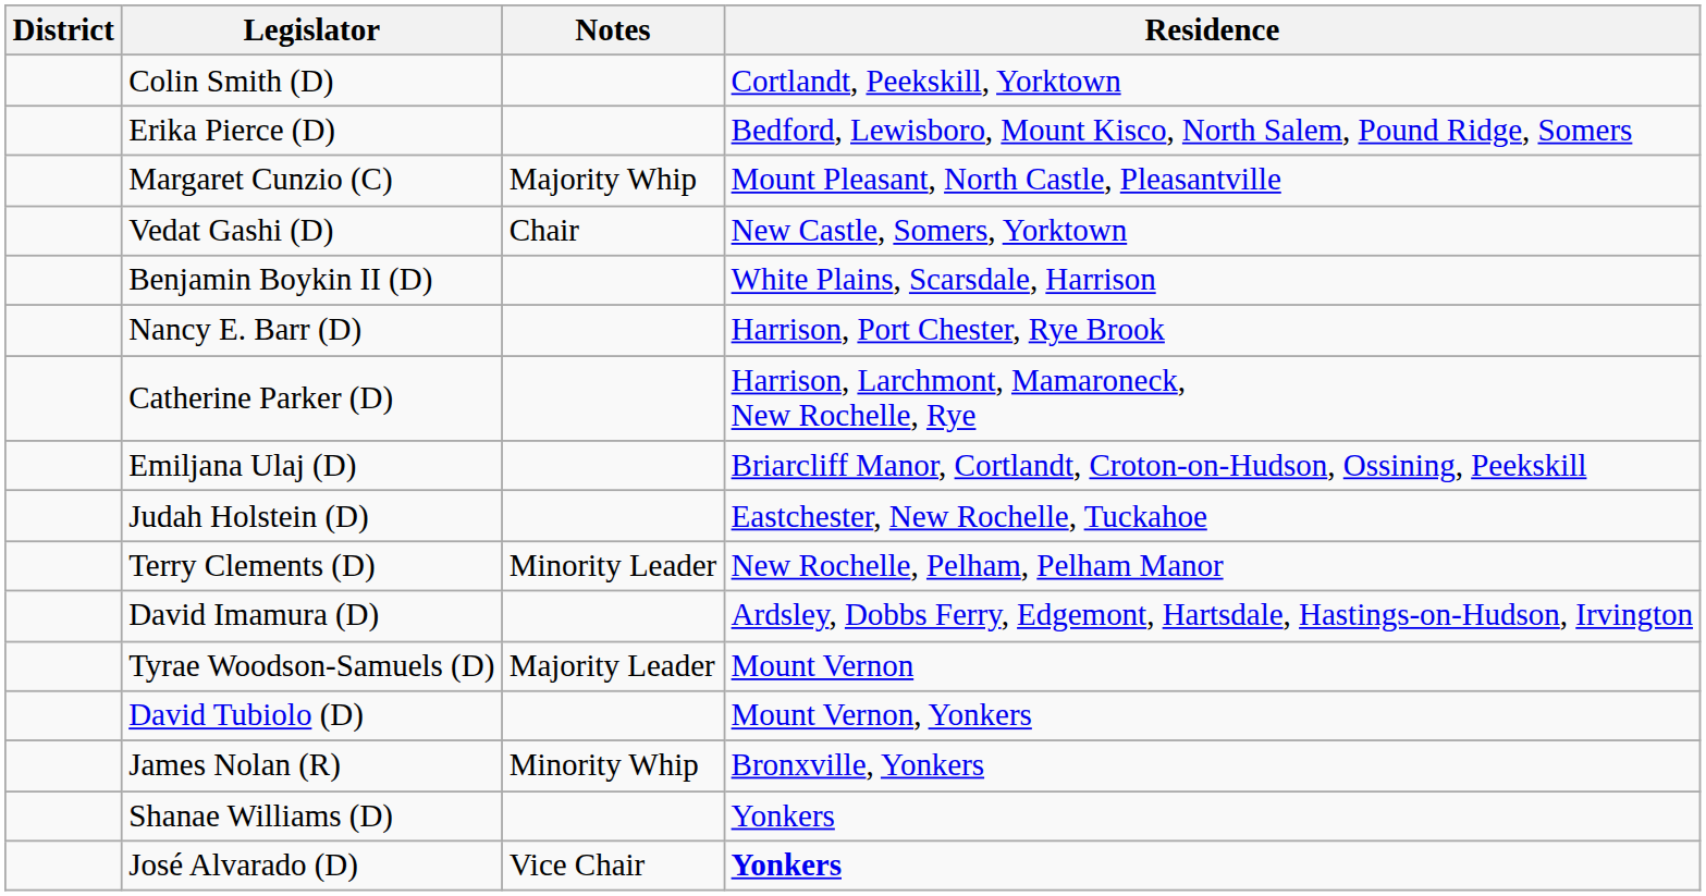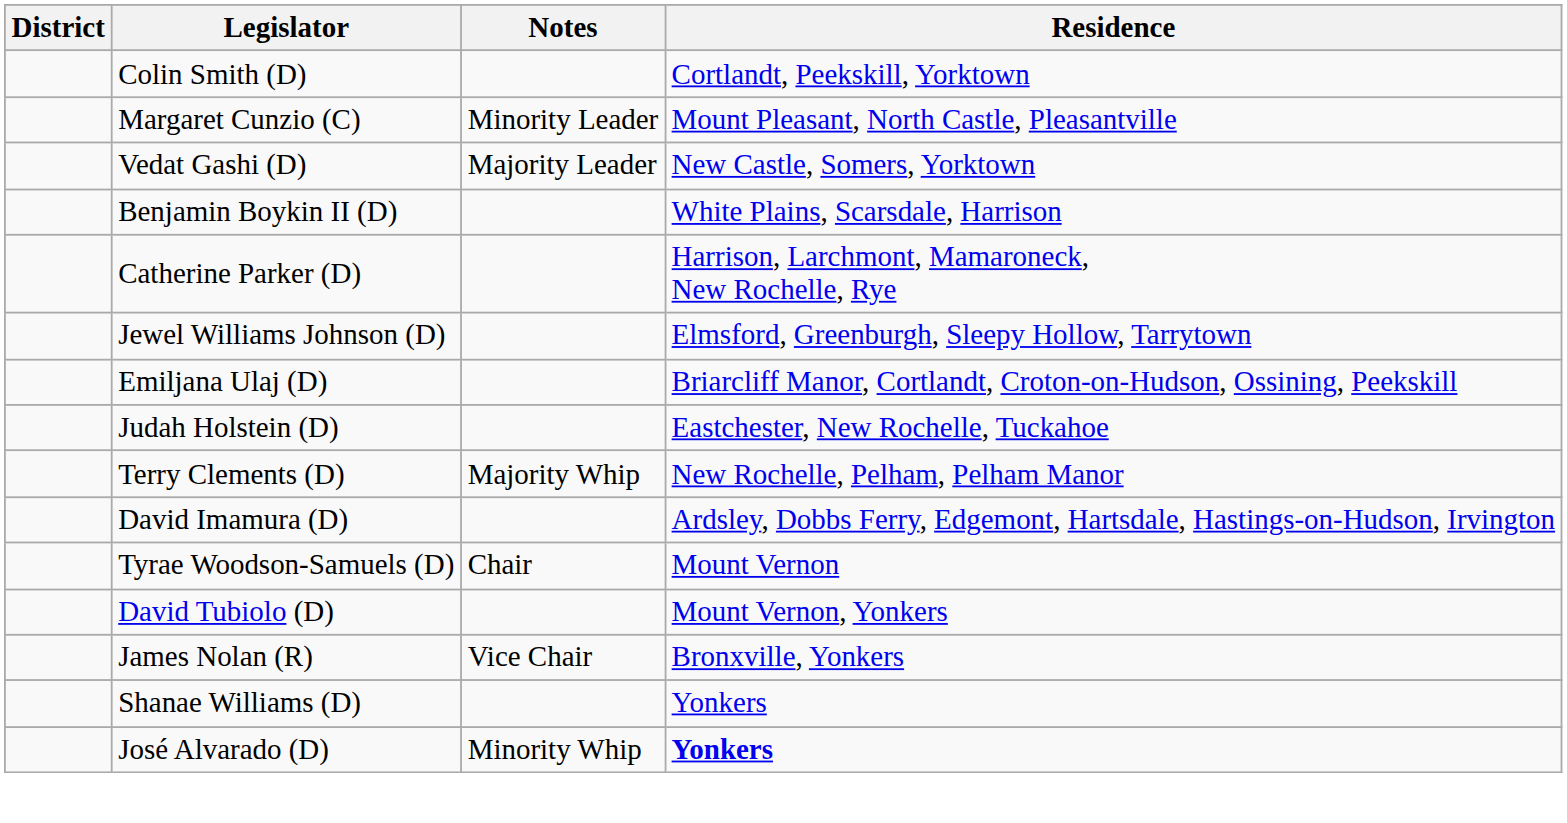- row: Erika Pierce (D) | Bedford, Lewisboro, Mount Kisco, North Salem, Pound Ridge, Somers
Margaret Cunzio (C) | Notes: Majority Whip -> Minority Leader
Vedat Gashi (D) | Notes: Chair -> Majority Leader
- row: Nancy E. Barr (D) | Harrison, Port Chester, Rye Brook
+ row: Jewel Williams Johnson (D) | Elmsford, Greenburgh, Sleepy Hollow, Tarrytown
Terry Clements (D) | Notes: Minority Leader -> Majority Whip
Tyrae Woodson-Samuels (D) | Notes: Majority Leader -> Chair
James Nolan (R) | Notes: Minority Whip -> Vice Chair
José Alvarado (D) | Notes: Vice Chair -> Minority Whip
